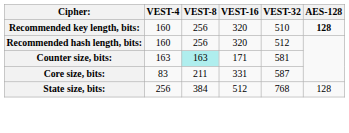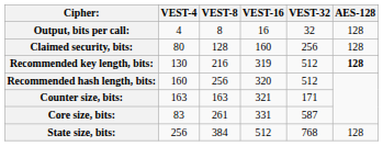+ row: Output, bits per call: | 4 | 8 | 16 | 32 | 128
+ row: Claimed security, bits: | 80 | 128 | 160 | 256 | 128
Recommended key length, bits: | VEST-4: 160 -> 130
Recommended key length, bits: | VEST-8: 256 -> 216
Recommended key length, bits: | VEST-16: 320 -> 319
Recommended key length, bits: | VEST-32: 510 -> 512
Counter size, bits: | VEST-8: paleturquoise background -> no background
Counter size, bits: | VEST-16: 171 -> 321
Counter size, bits: | VEST-32: 581 -> 171
Core size, bits: | VEST-8: 211 -> 261
